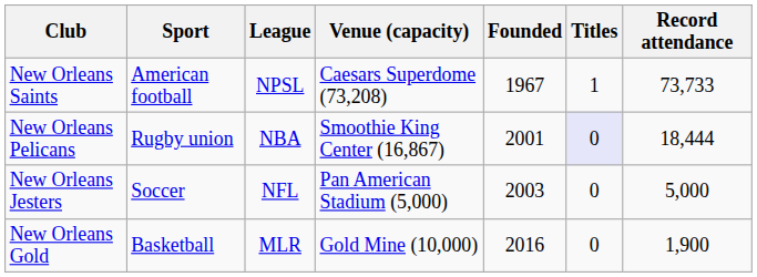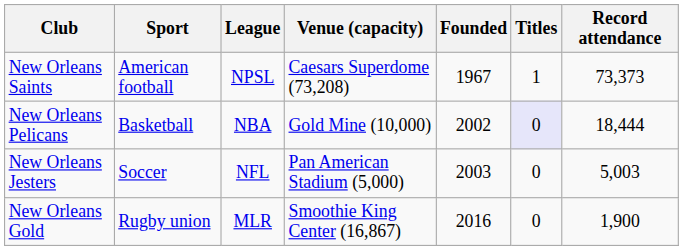New Orleans Saints | Record attendance: 73,733 -> 73,373
New Orleans Pelicans | Sport: Rugby union -> Basketball
New Orleans Pelicans | Venue (capacity): Smoothie King Center (16,867) -> Gold Mine (10,000)
New Orleans Pelicans | Founded: 2001 -> 2002
New Orleans Jesters | Record attendance: 5,000 -> 5,003
New Orleans Gold | Sport: Basketball -> Rugby union
New Orleans Gold | Venue (capacity): Gold Mine (10,000) -> Smoothie King Center (16,867)
